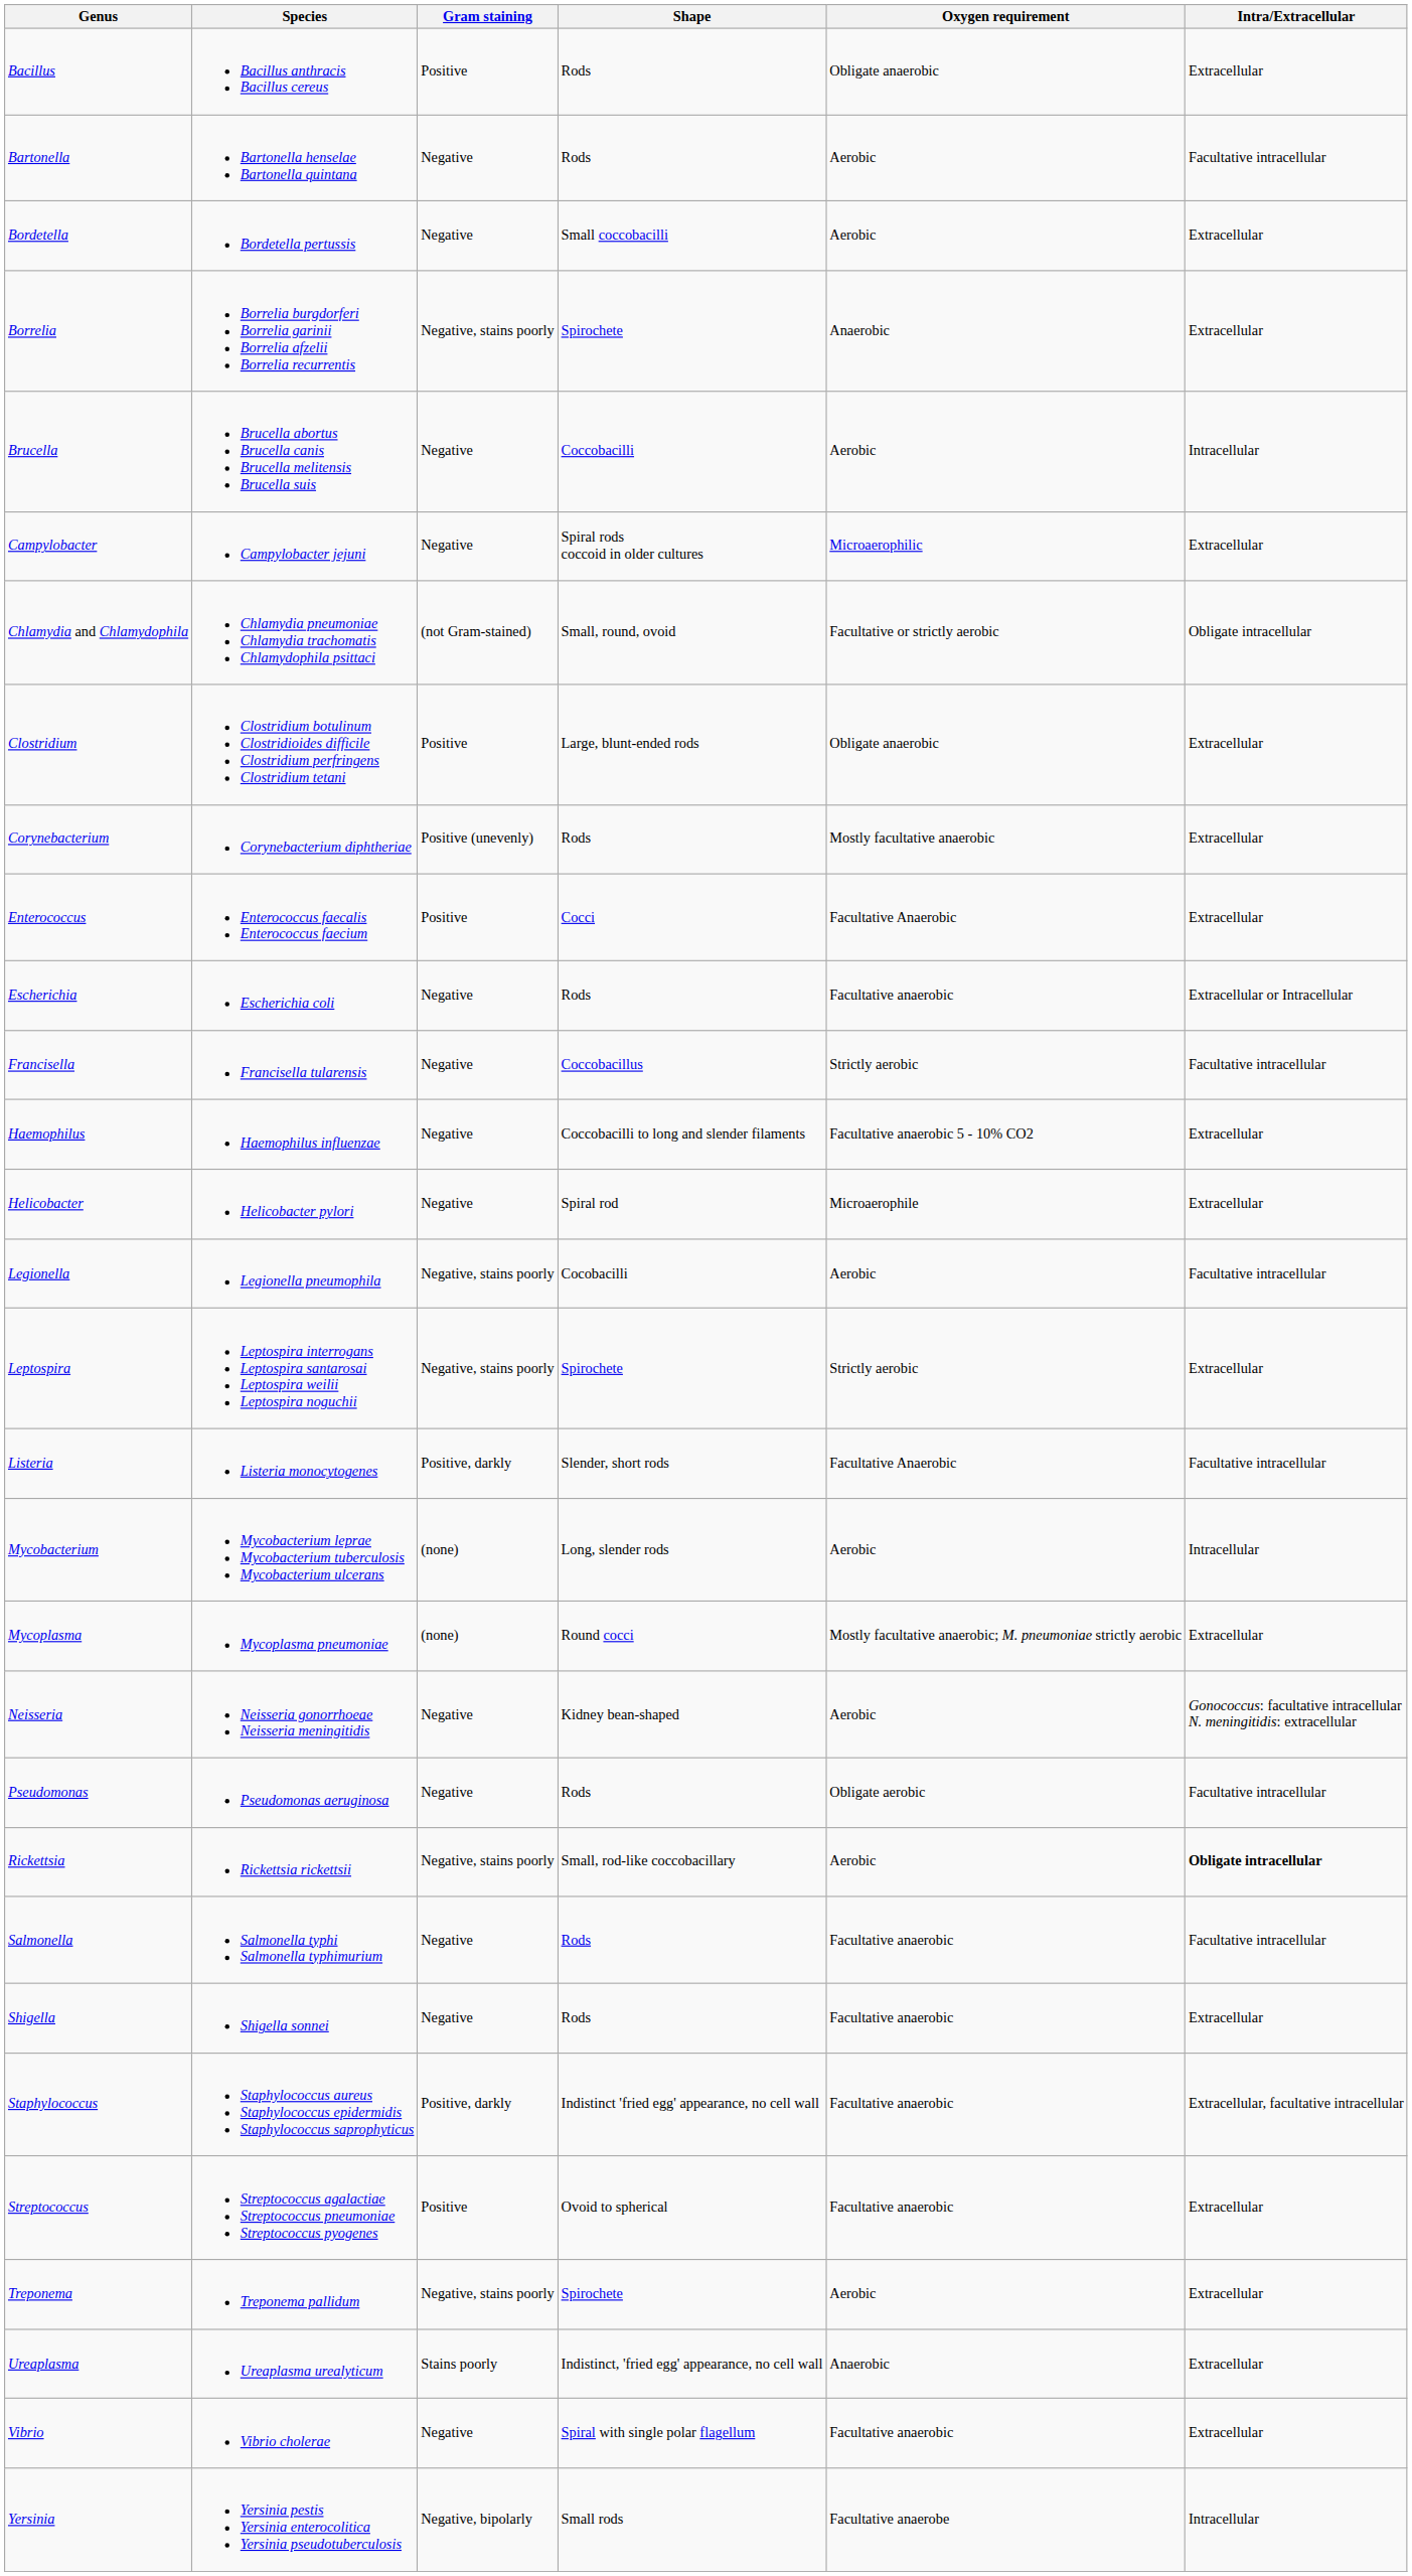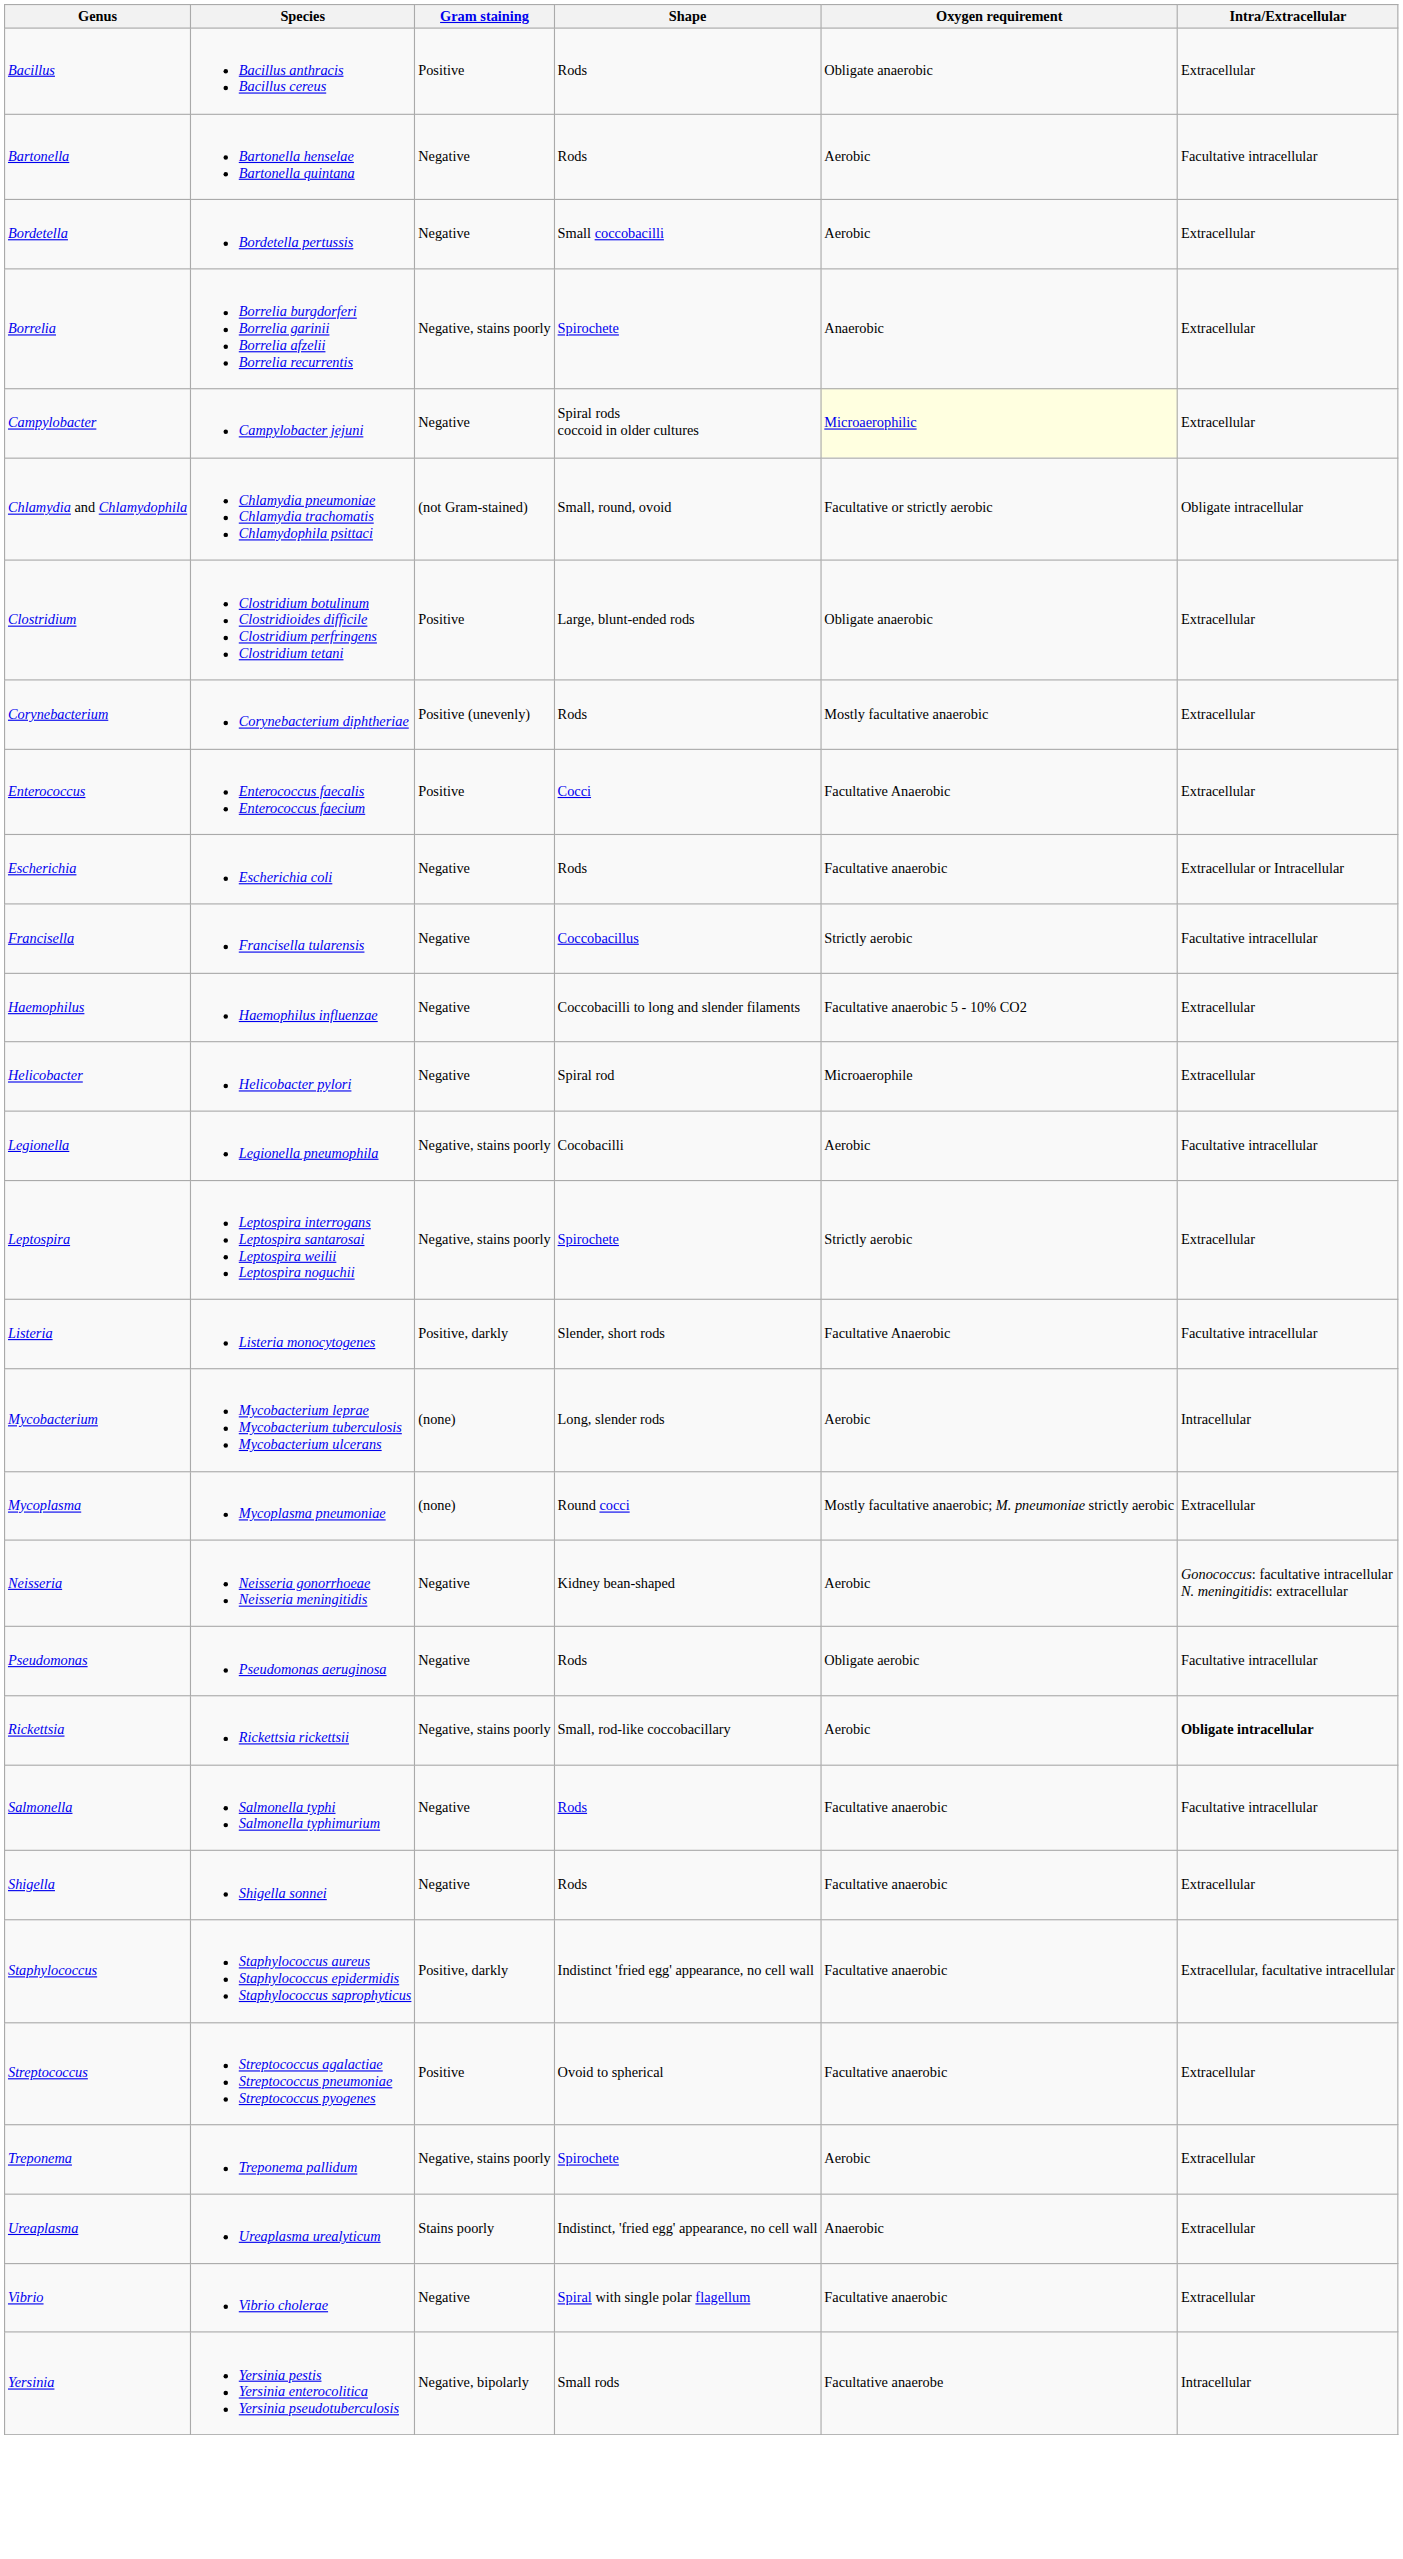- row: Brucella | Brucella abortus Brucella canis Brucella melitensis Brucella suis | Negative | Coccobacilli | Aerobic | Intracellular
Campylobacter | Oxygen requirement: no background -> lightyellow background
